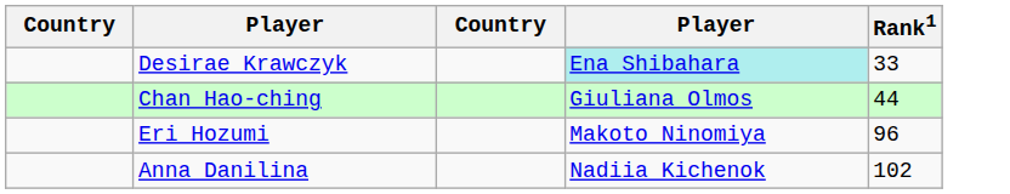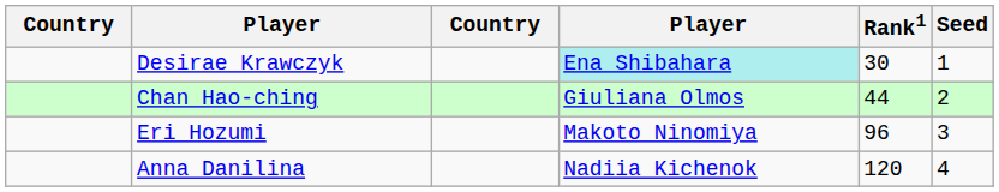+ column: Seed | 1 | 2 | 3 | 4
Desirae Krawczyk | Rank1: 33 -> 30
Anna Danilina | Rank1: 102 -> 120
